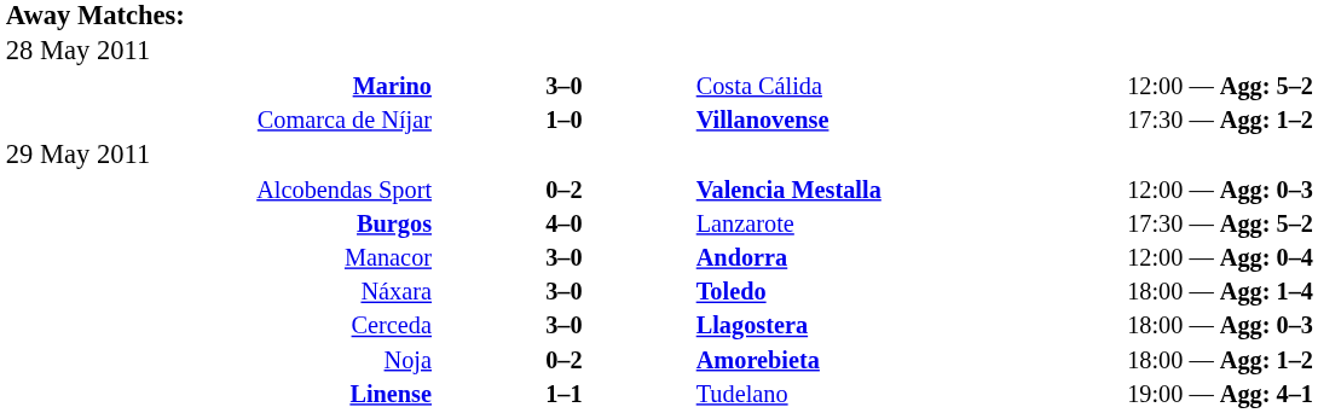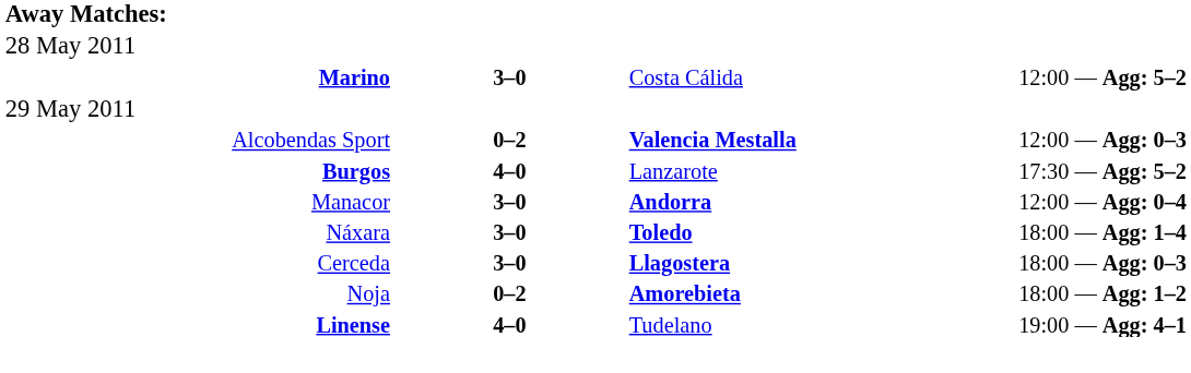- row: Comarca de Níjar | 1–0 | Villanovense | 17:30 — Agg: 1–2
Linense | column 2: 1–1 -> 4–0
